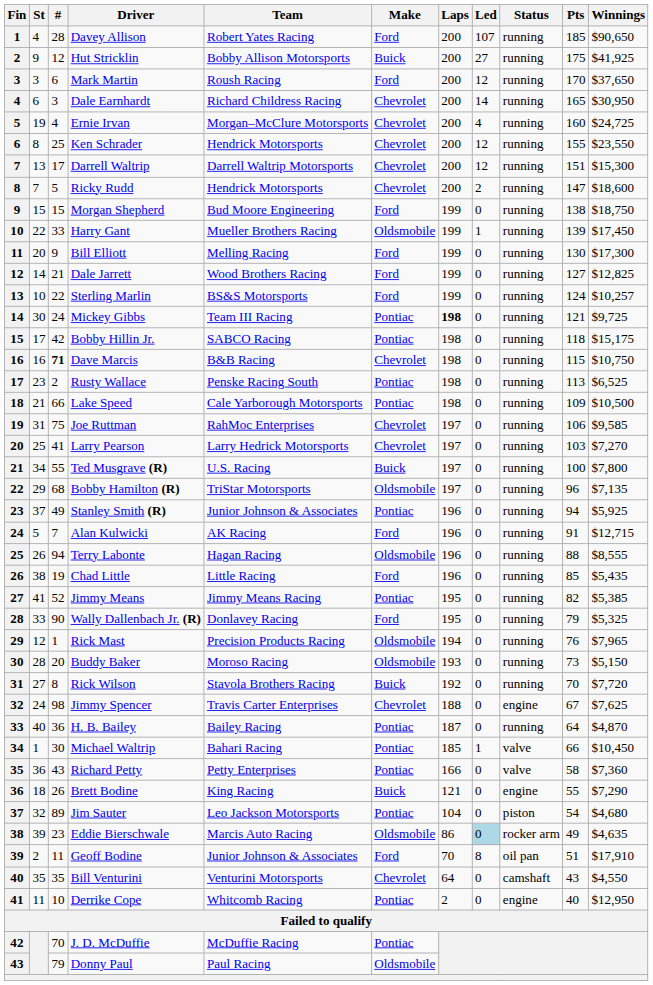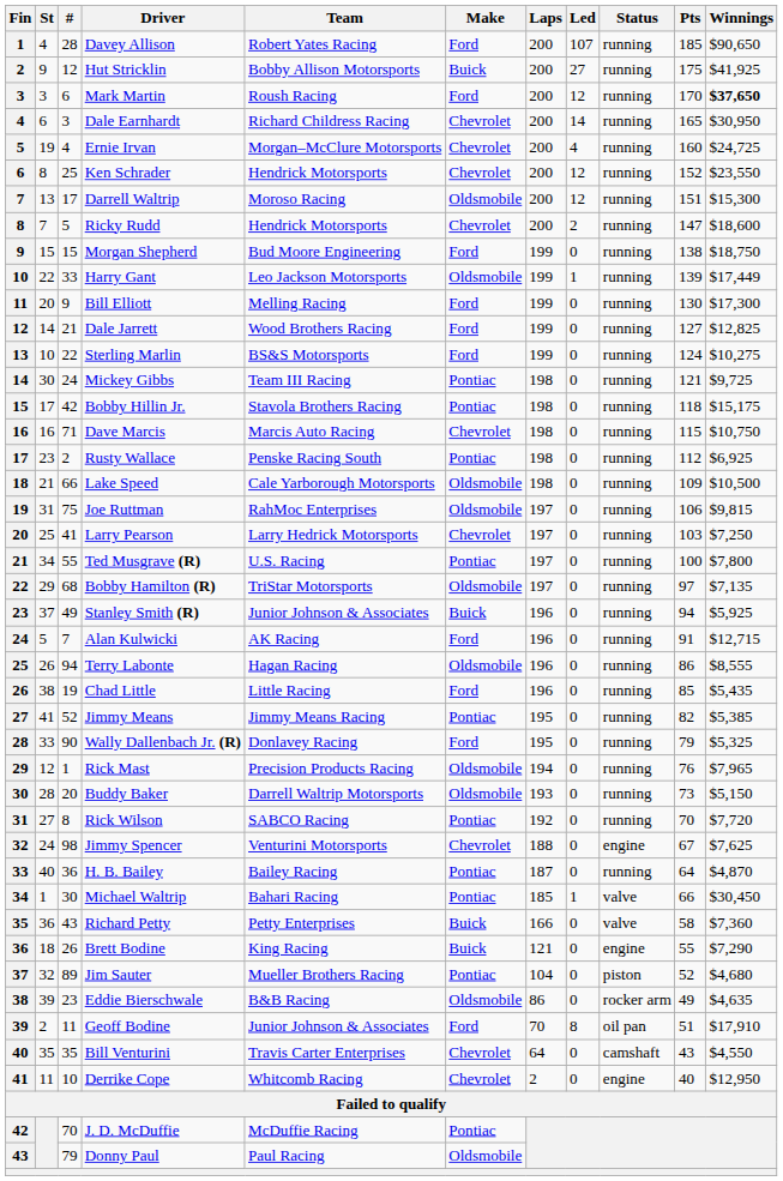Mark Martin | Winnings: normal -> bold
Ken Schrader | Pts: 155 -> 152
Darrell Waltrip | Team: Darrell Waltrip Motorsports -> Moroso Racing
Darrell Waltrip | Make: Chevrolet -> Oldsmobile
Harry Gant | Team: Mueller Brothers Racing -> Leo Jackson Motorsports
Harry Gant | Winnings: $17,450 -> $17,449
Sterling Marlin | Winnings: $10,257 -> $10,275
Mickey Gibbs | Laps: bold -> normal
Bobby Hillin Jr. | Team: SABCO Racing -> Stavola Brothers Racing
Dave Marcis | #: bold -> normal
Dave Marcis | Team: B&B Racing -> Marcis Auto Racing
Rusty Wallace | Pts: 113 -> 112
Rusty Wallace | Winnings: $6,525 -> $6,925
Lake Speed | Make: Pontiac -> Oldsmobile
Joe Ruttman | Make: Chevrolet -> Oldsmobile
Joe Ruttman | Winnings: $9,585 -> $9,815
Larry Pearson | Winnings: $7,270 -> $7,250
Ted Musgrave (R) | Make: Buick -> Pontiac
Bobby Hamilton (R) | Pts: 96 -> 97
Stanley Smith (R) | Make: Pontiac -> Buick
Terry Labonte | Pts: 88 -> 86
Buddy Baker | Team: Moroso Racing -> Darrell Waltrip Motorsports
Rick Wilson | Team: Stavola Brothers Racing -> SABCO Racing
Rick Wilson | Make: Buick -> Pontiac
Jimmy Spencer | Team: Travis Carter Enterprises -> Venturini Motorsports
Michael Waltrip | Winnings: $10,450 -> $30,450
Richard Petty | Make: Pontiac -> Buick
Jim Sauter | Team: Leo Jackson Motorsports -> Mueller Brothers Racing
Jim Sauter | Pts: 54 -> 52
Eddie Bierschwale | Team: Marcis Auto Racing -> B&B Racing
Eddie Bierschwale | Led: lightblue background -> no background
Bill Venturini | Team: Venturini Motorsports -> Travis Carter Enterprises
Derrike Cope | Make: Pontiac -> Chevrolet
